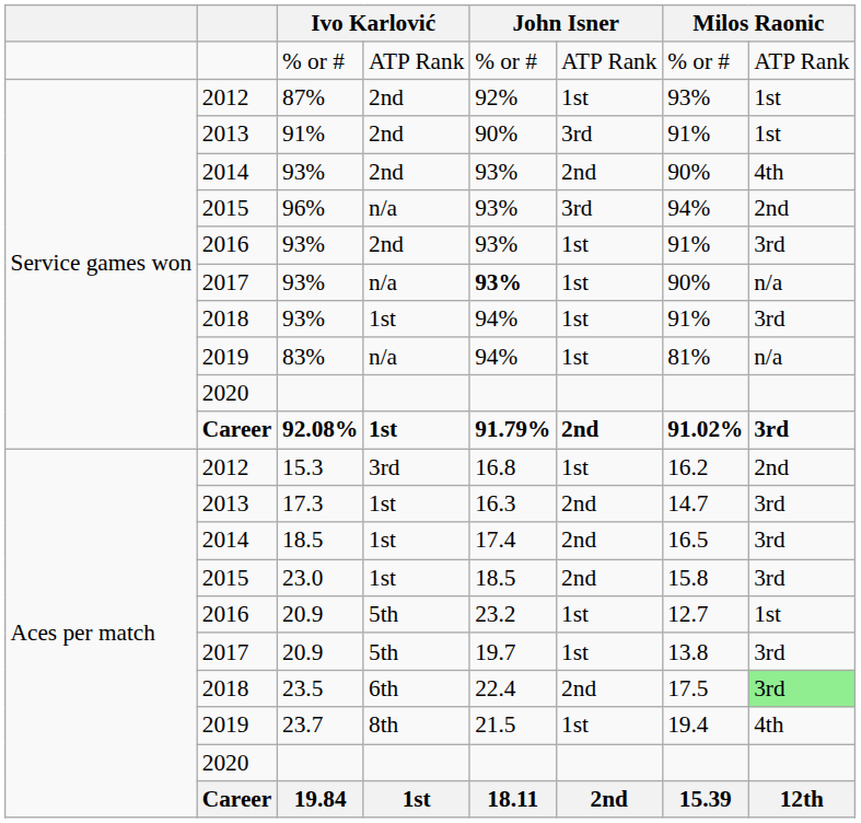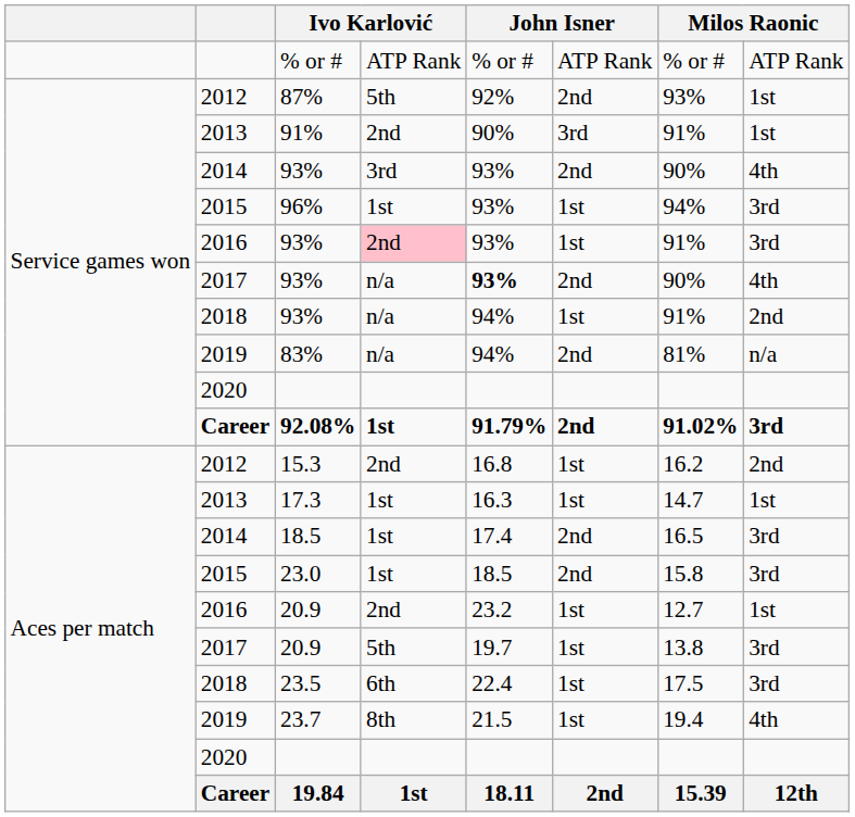87% | column 4: 2nd -> 5th
87% | column 6: 1st -> 2nd
2014 / 93% | column 4: 2nd -> 3rd
96% | column 4: n/a -> 1st
96% | column 6: 3rd -> 1st
96% | column 8: 2nd -> 3rd
2016 / 93% | column 4: no background -> pink background
2017 / 93% | column 6: 1st -> 2nd
2017 / 93% | column 8: n/a -> 4th
2018 / 93% | column 4: 1st -> n/a
2018 / 93% | column 8: 3rd -> 2nd
83% | column 6: 1st -> 2nd
15.3 | column 4: 3rd -> 2nd
17.3 | column 6: 2nd -> 1st
17.3 | column 8: 3rd -> 1st
2016 / 20.9 | column 4: 5th -> 2nd
23.5 | column 6: 2nd -> 1st
23.5 | column 8: lightgreen background -> no background
